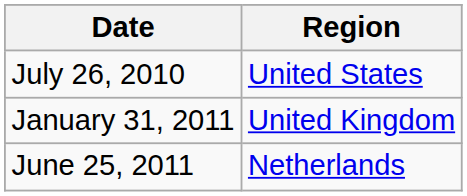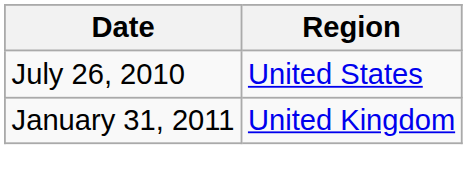- row: June 25, 2011 | Netherlands
